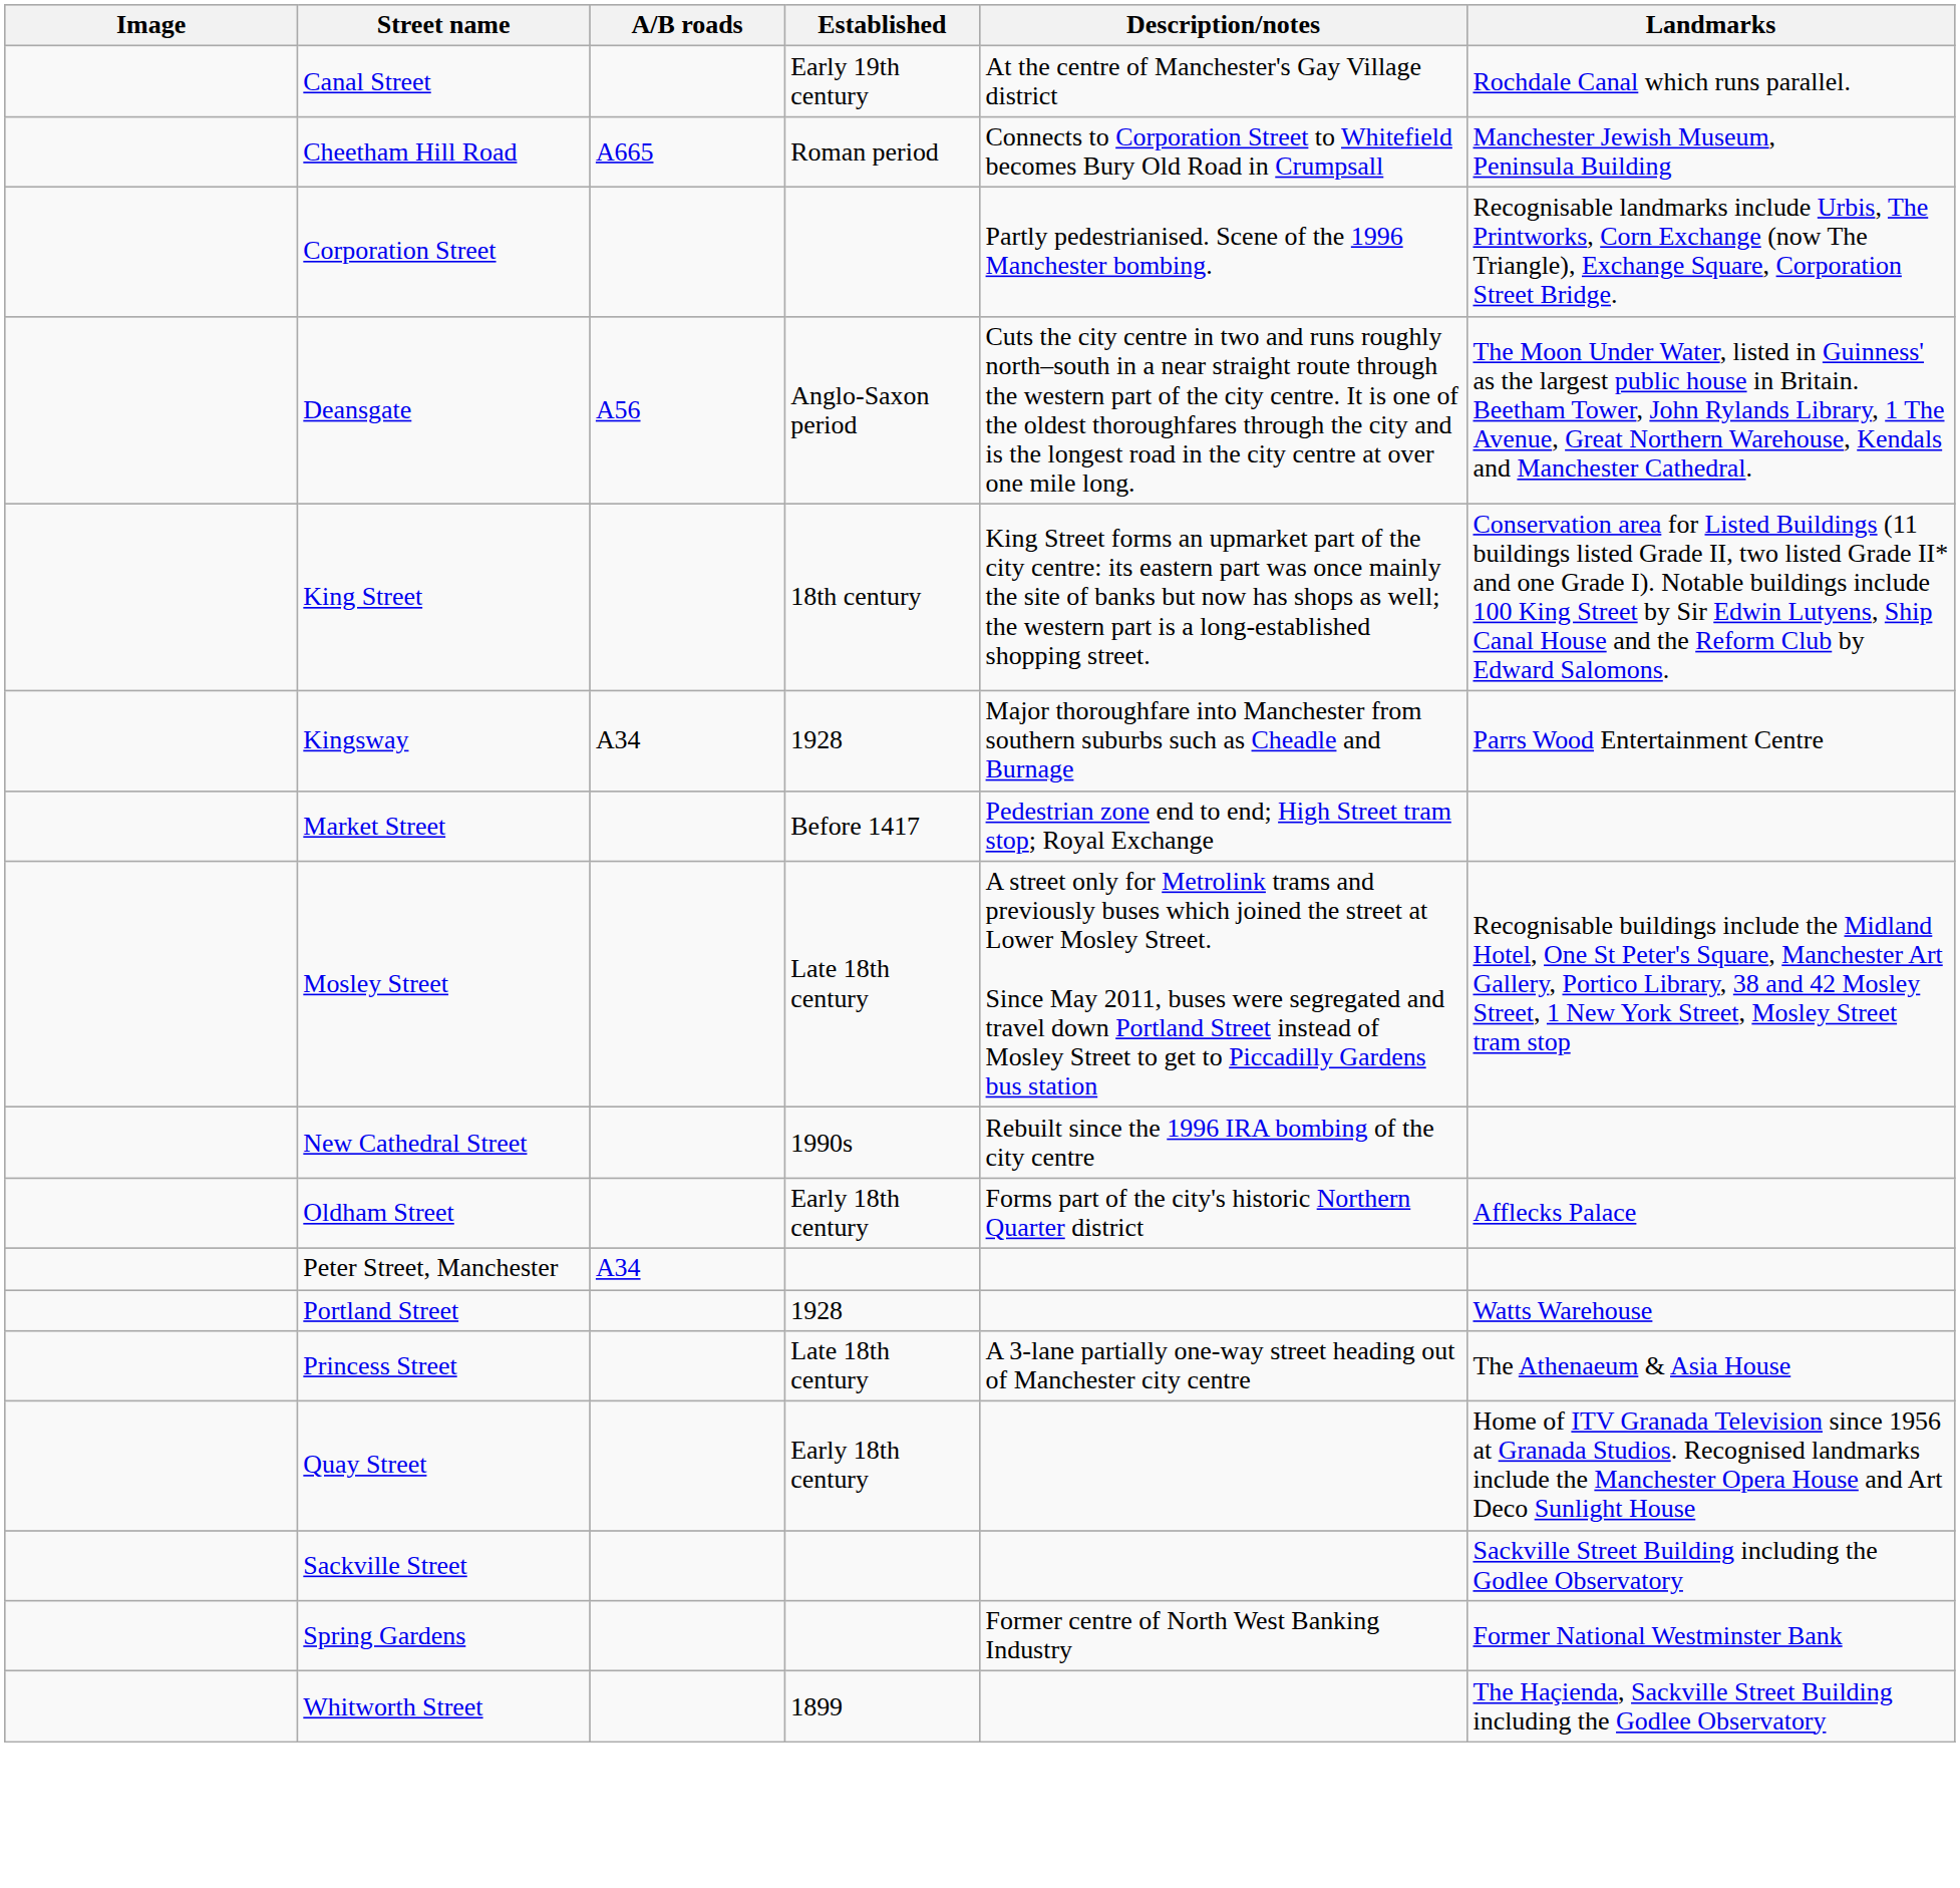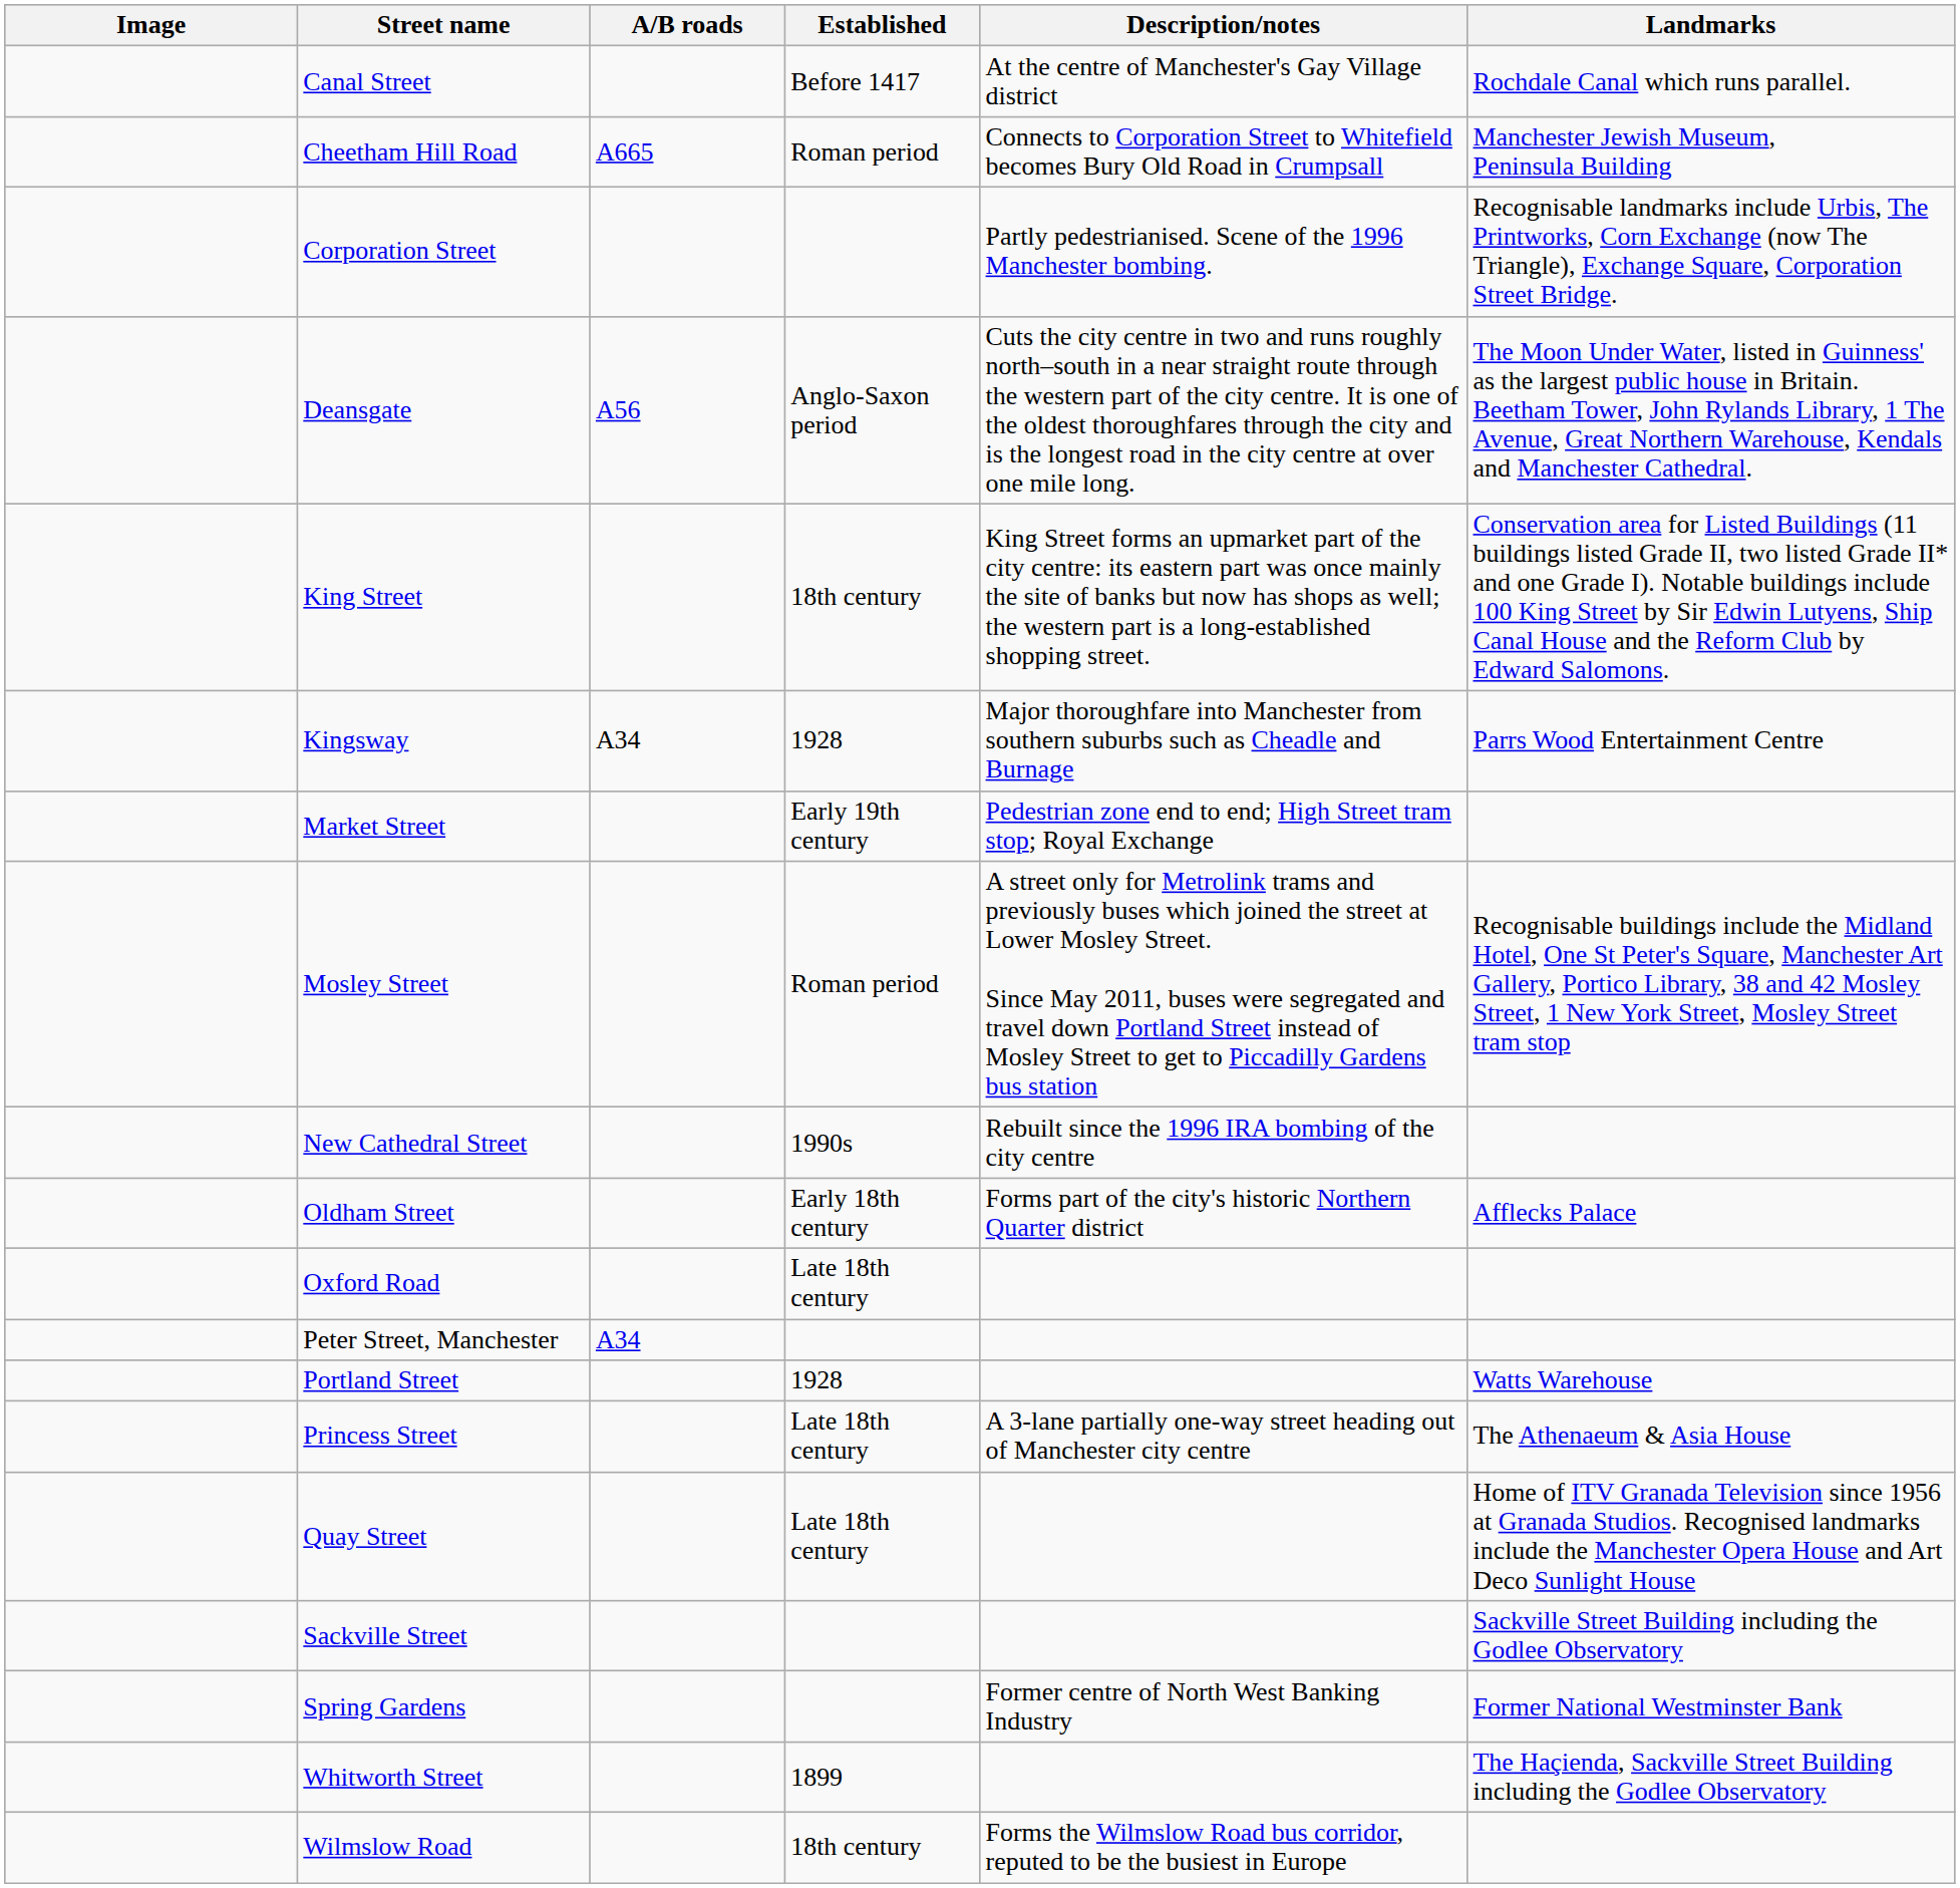Canal Street | Established: Early 19th century -> Before 1417
Market Street | Established: Before 1417 -> Early 19th century
Mosley Street | Established: Late 18th century -> Roman period
+ row: Oxford Road | Late 18th century
Quay Street | Established: Early 18th century -> Late 18th century
+ row: Wilmslow Road | 18th century | Forms the Wilmslow Road bus corridor, reputed to be the busiest in Europe
